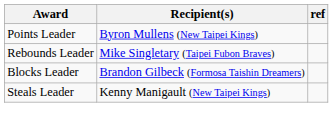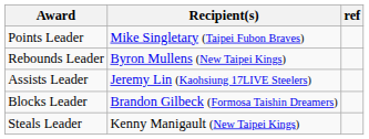Points Leader | Recipient(s): Byron Mullens (New Taipei Kings) -> Mike Singletary (Taipei Fubon Braves)
Rebounds Leader | Recipient(s): Mike Singletary (Taipei Fubon Braves) -> Byron Mullens (New Taipei Kings)
+ row: Assists Leader | Jeremy Lin (Kaohsiung 17LIVE Steelers)
